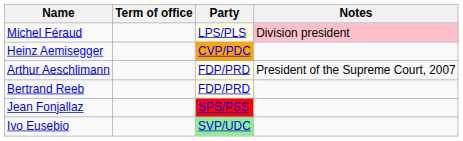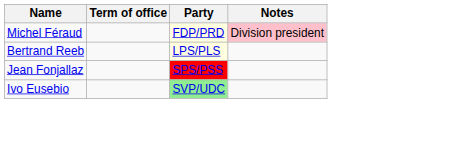Michel Féraud | Party: LPS/PLS -> FDP/PRD
- row: Heinz Aemisegger | CVP/PDC
- row: Arthur Aeschlimann | FDP/PRD | President of the Supreme Court, 2007
Bertrand Reeb | Party: FDP/PRD -> LPS/PLS
